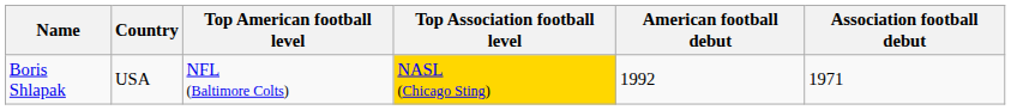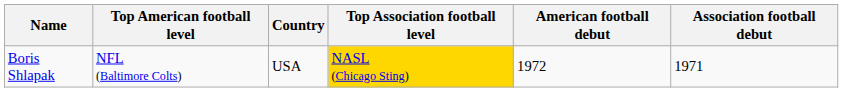columns swapped: Country <-> Top American football level
Boris Shlapak | American football debut: 1992 -> 1972
